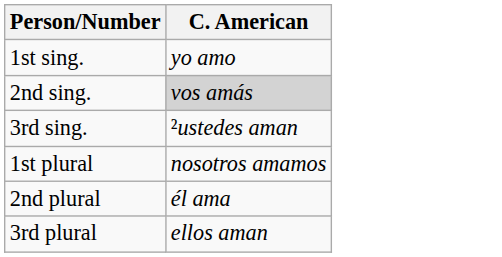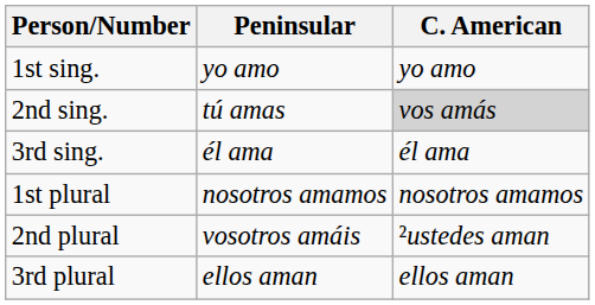+ column: Peninsular | yo amo | tú amas | él ama | nosotros amamos | vosotros amáis | ellos aman
3rd sing. | C. American: ²ustedes aman -> él ama
2nd plural | C. American: él ama -> ²ustedes aman
